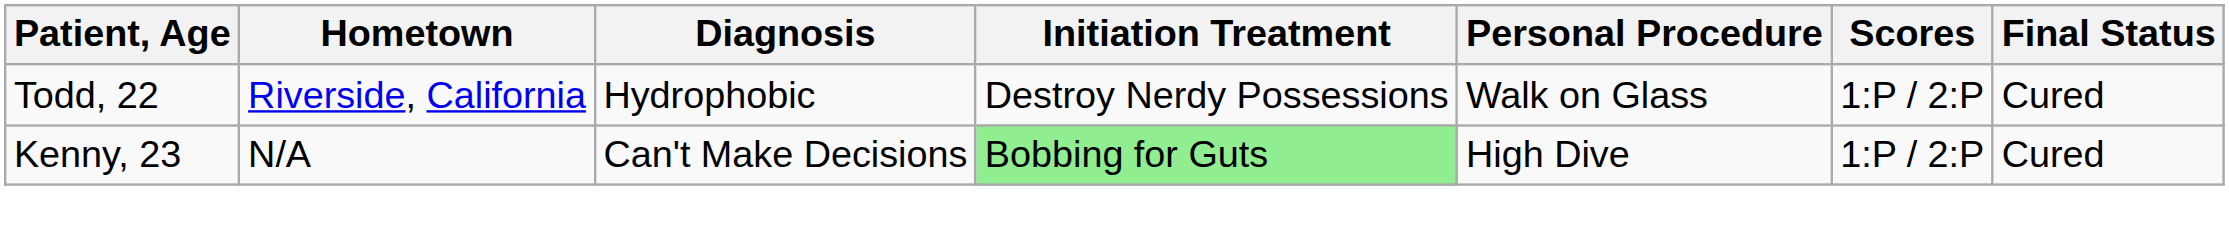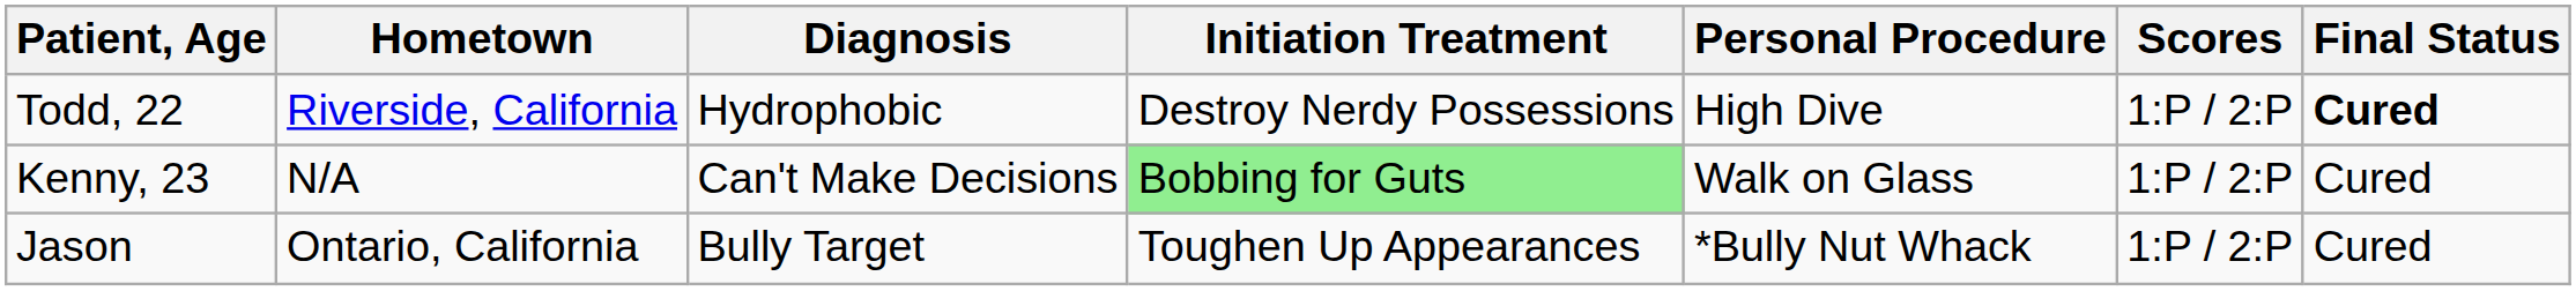Todd, 22 | Personal Procedure: Walk on Glass -> High Dive
Todd, 22 | Final Status: normal -> bold
Kenny, 23 | Personal Procedure: High Dive -> Walk on Glass
+ row: Jason | Ontario, California | Bully Target | Toughen Up Appearances | *Bully Nut Whack | 1:P / 2:P | Cured
